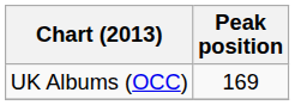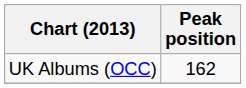UK Albums (OCC) | Peak position: 169 -> 162
